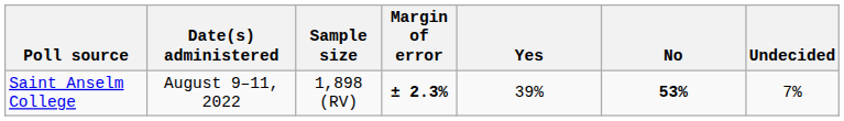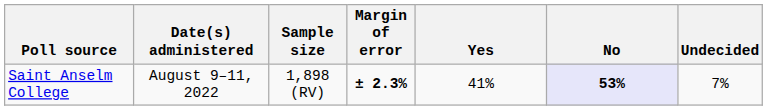Saint Anselm College | Yes: 39% -> 41%
Saint Anselm College | No: no background -> lavender background
